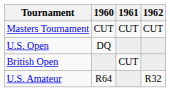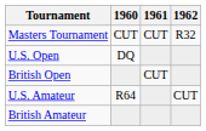Masters Tournament | 1962: CUT -> R32
U.S. Amateur | 1962: R32 -> CUT
+ row: British Amateur
